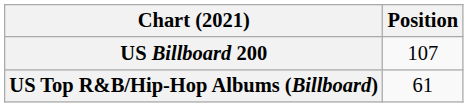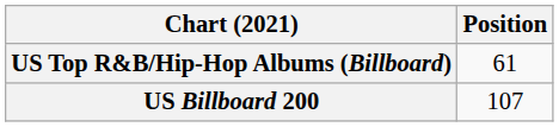rows swapped: US Billboard 200 <-> US Top R&B/Hip-Hop Albums (Billboard)
